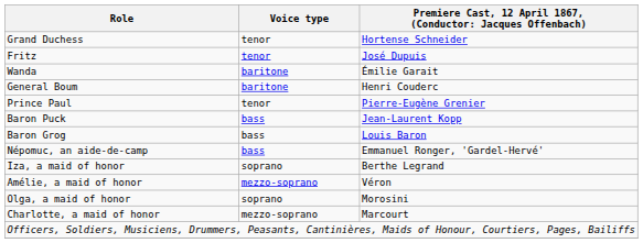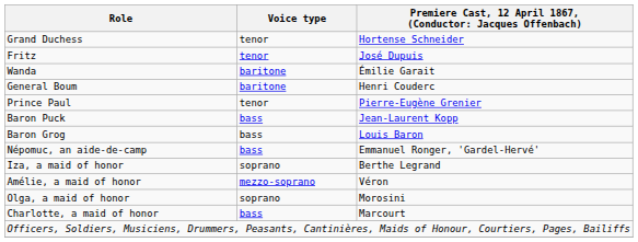Charlotte, a maid of honor | Voice type: mezzo-soprano -> bass
